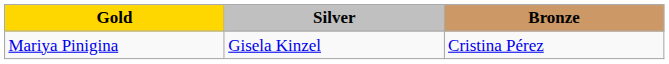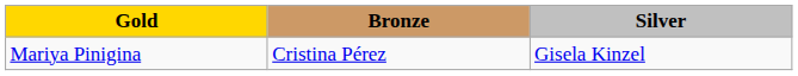columns swapped: Silver <-> Bronze
